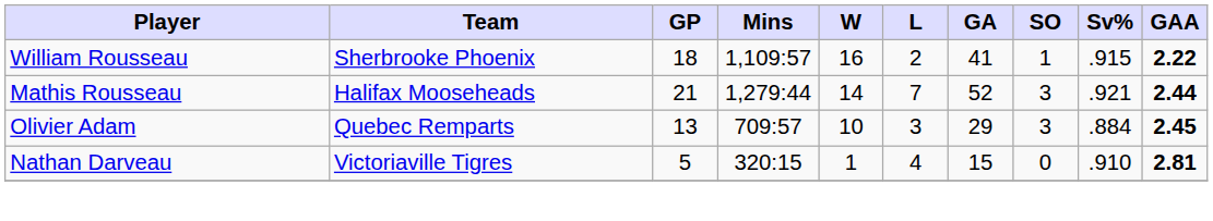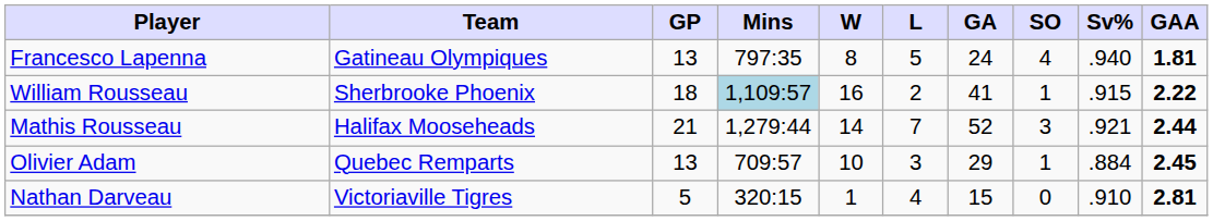+ row: Francesco Lapenna | Gatineau Olympiques | 13 | 797:35 | 8 | 5 | 24 | 4 | .940 | 1.81
William Rousseau | Mins: no background -> lightblue background
Olivier Adam | SO: 3 -> 1
